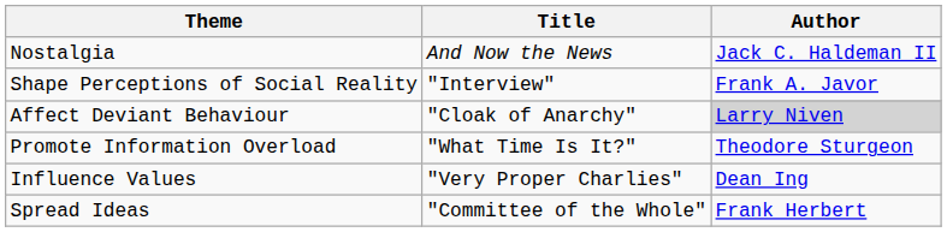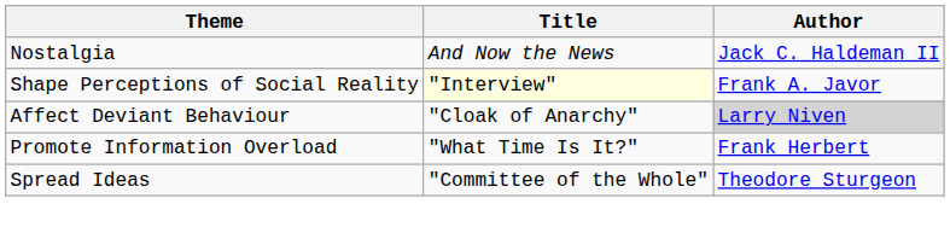Shape Perceptions of Social Reality | Title: no background -> lightyellow background
Promote Information Overload | Author: Theodore Sturgeon -> Frank Herbert
- row: Influence Values | "Very Proper Charlies" | Dean Ing
Spread Ideas | Author: Frank Herbert -> Theodore Sturgeon
